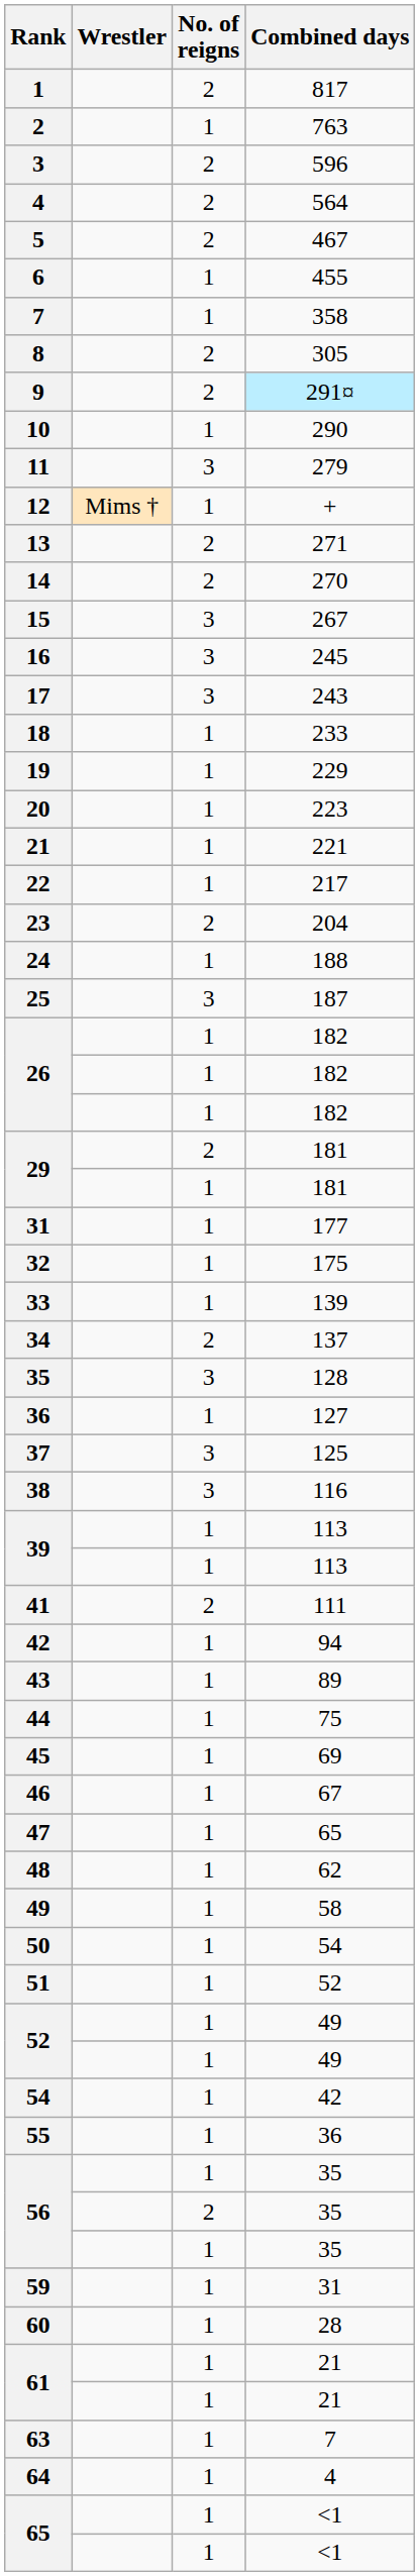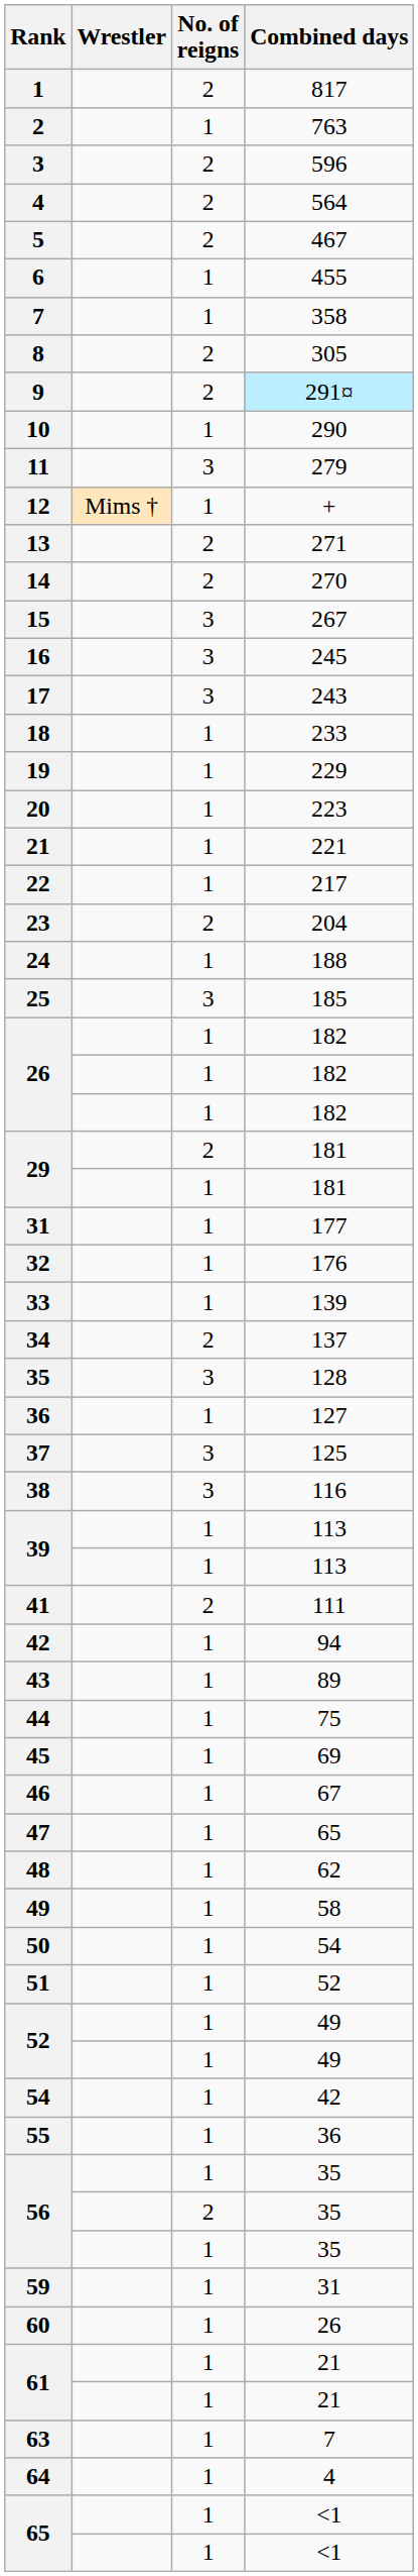25 | Combined days: 187 -> 185
32 | Combined days: 175 -> 176
60 | Combined days: 28 -> 26
